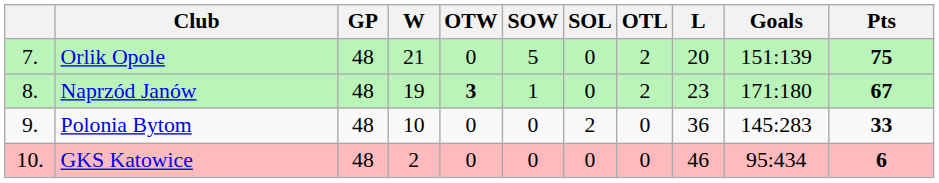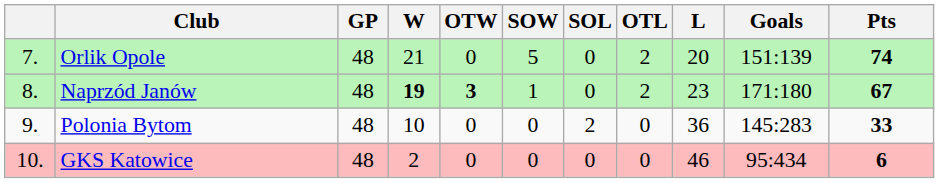Orlik Opole | Pts: 75 -> 74
Naprzód Janów | W: normal -> bold
